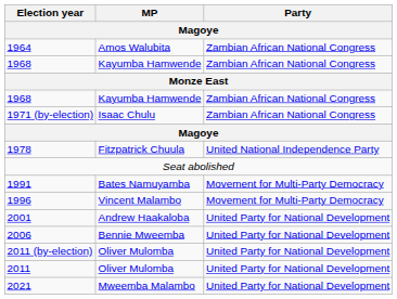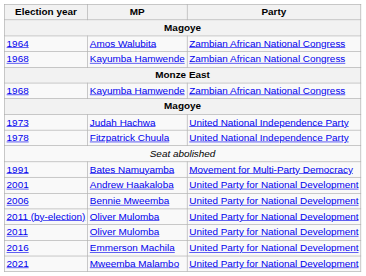- row: 1971 (by-election) | Isaac Chulu | Zambian African National Congress
+ row: 1973 | Judah Hachwa | United National Independence Party
- row: 1996 | Vincent Malambo | Movement for Multi-Party Democracy
+ row: 2016 | Emmerson Machila | United Party for National Development
